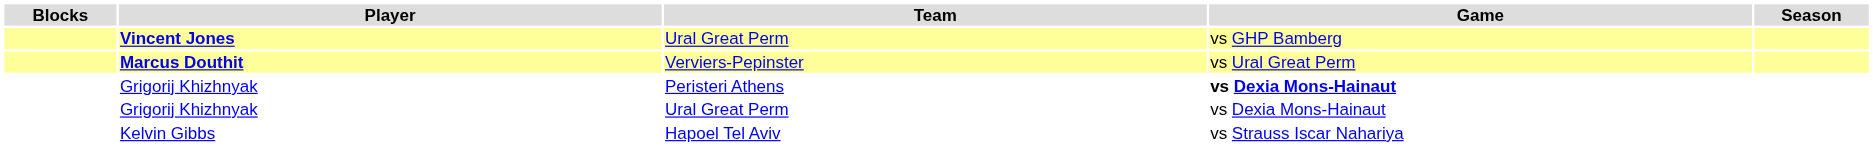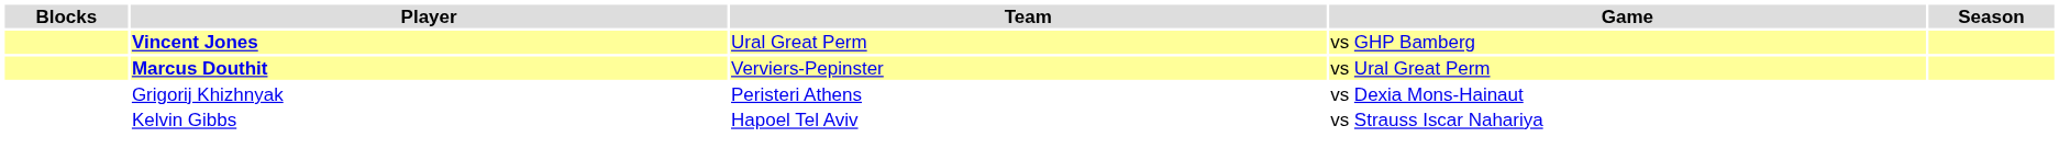Grigorij Khizhnyak / Peristeri Athens | Game: bold -> normal
- row: Grigorij Khizhnyak | Ural Great Perm | vs Dexia Mons-Hainaut
